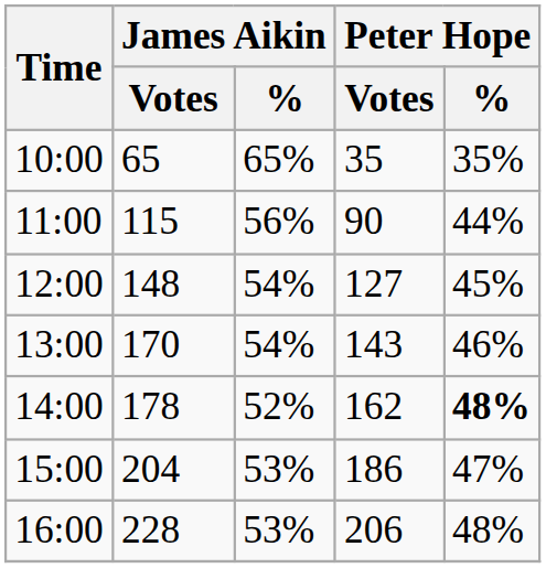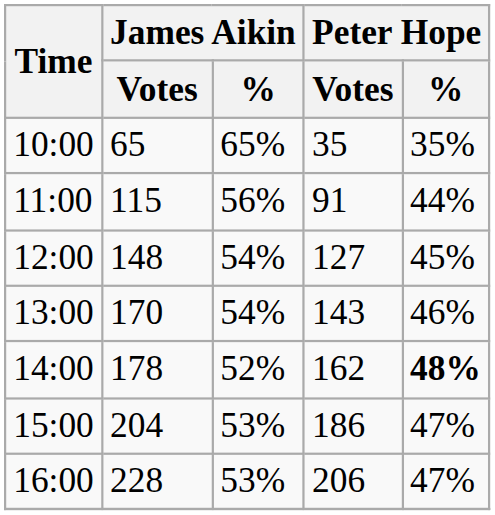11:00 | Peter Hope / Votes: 90 -> 91
16:00 | Peter Hope / %: 48% -> 47%
